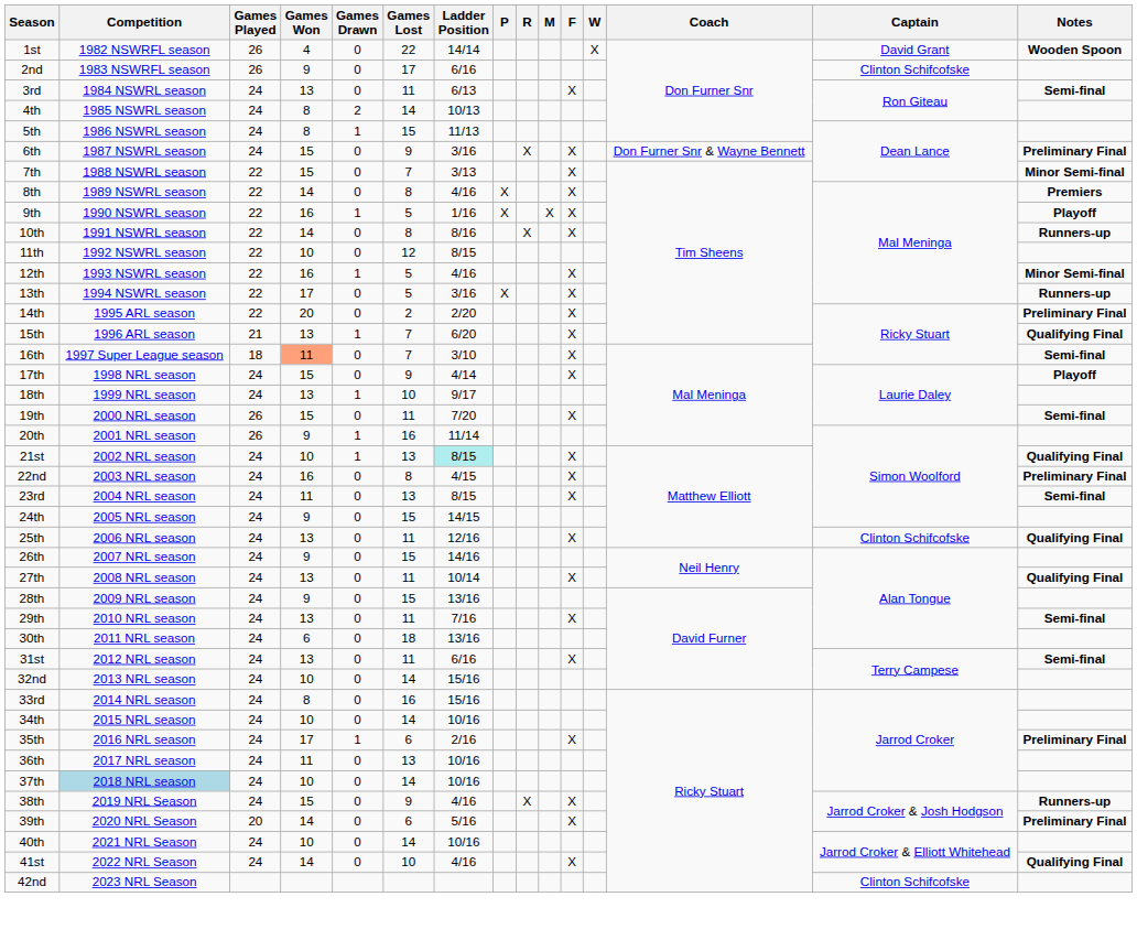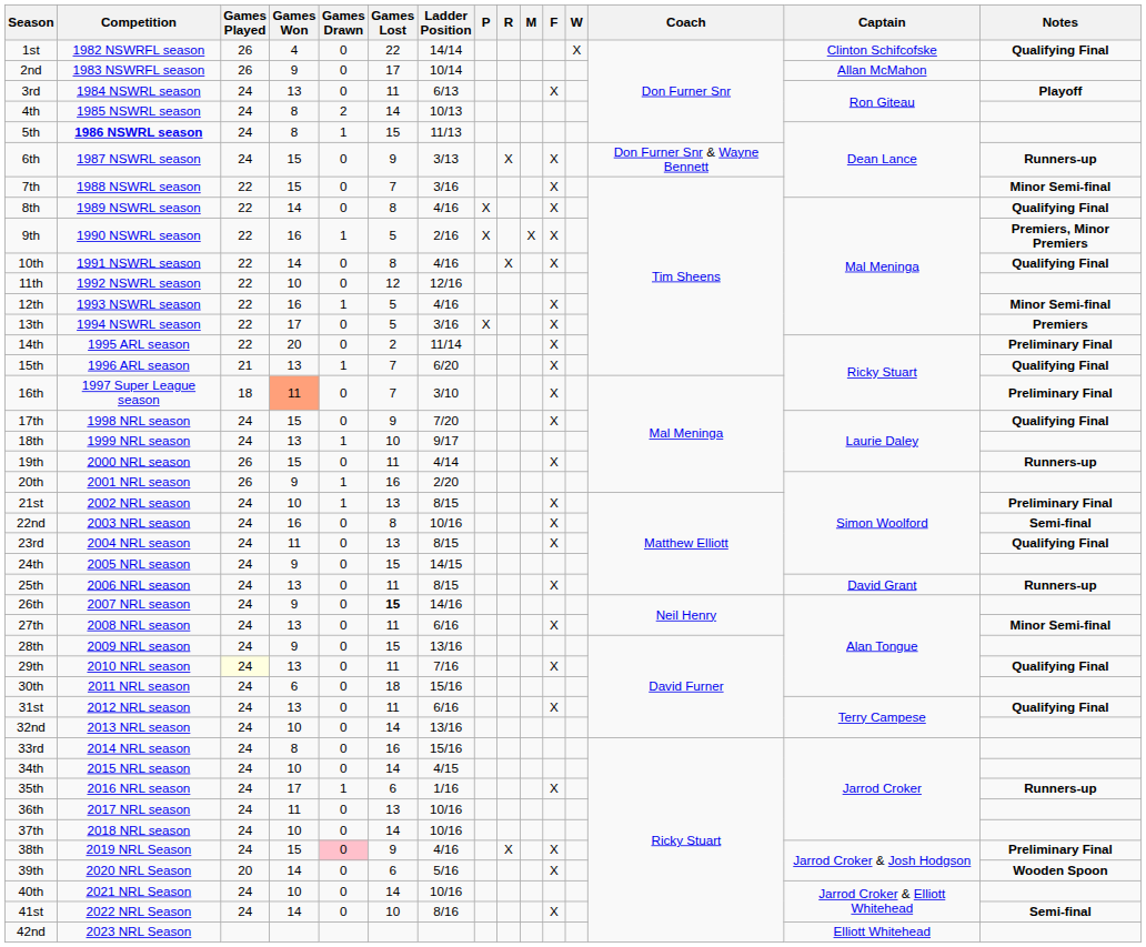1st | Captain: David Grant -> Clinton Schifcofske
1st | Notes: Wooden Spoon -> Qualifying Final
2nd | Ladder Position: 6/16 -> 10/14
2nd | Captain: Clinton Schifcofske -> Allan McMahon
3rd | Notes: Semi-final -> Playoff
5th | Competition: normal -> bold
6th | Ladder Position: 3/16 -> 3/13
6th | Notes: Preliminary Final -> Runners-up
7th | Ladder Position: 3/13 -> 3/16
8th | Notes: Premiers -> Qualifying Final
9th | Ladder Position: 1/16 -> 2/16
9th | Notes: Playoff -> Premiers, Minor Premiers
10th | Ladder Position: 8/16 -> 4/16
10th | Notes: Runners-up -> Qualifying Final
11th | Ladder Position: 8/15 -> 12/16
13th | Notes: Runners-up -> Premiers
14th | Ladder Position: 2/20 -> 11/14
16th | Notes: Semi-final -> Preliminary Final
17th | Ladder Position: 4/14 -> 7/20
17th | Notes: Playoff -> Qualifying Final
19th | Ladder Position: 7/20 -> 4/14
19th | Notes: Semi-final -> Runners-up
20th | Ladder Position: 11/14 -> 2/20
21st | Ladder Position: paleturquoise background -> no background
21st | Notes: Qualifying Final -> Preliminary Final
22nd | Ladder Position: 4/15 -> 10/16
22nd | Notes: Preliminary Final -> Semi-final
23rd | Notes: Semi-final -> Qualifying Final
25th | Ladder Position: 12/16 -> 8/15
25th | Captain: Clinton Schifcofske -> David Grant
25th | Notes: Qualifying Final -> Runners-up
26th | Games Lost: normal -> bold
27th | Ladder Position: 10/14 -> 6/16
27th | Notes: Qualifying Final -> Minor Semi-final
29th | Games Played: no background -> lightyellow background
29th | Notes: Semi-final -> Qualifying Final
30th | Ladder Position: 13/16 -> 15/16
31st | Notes: Semi-final -> Qualifying Final
32nd | Ladder Position: 15/16 -> 13/16
34th | Ladder Position: 10/16 -> 4/15
35th | Ladder Position: 2/16 -> 1/16
35th | Notes: Preliminary Final -> Runners-up
37th | Competition: lightblue background -> no background
38th | Games Drawn: no background -> pink background
38th | Notes: Runners-up -> Preliminary Final
39th | Notes: Preliminary Final -> Wooden Spoon
41st | Ladder Position: 4/16 -> 8/16
41st | Notes: Qualifying Final -> Semi-final
42nd | Captain: Clinton Schifcofske -> Elliott Whitehead
